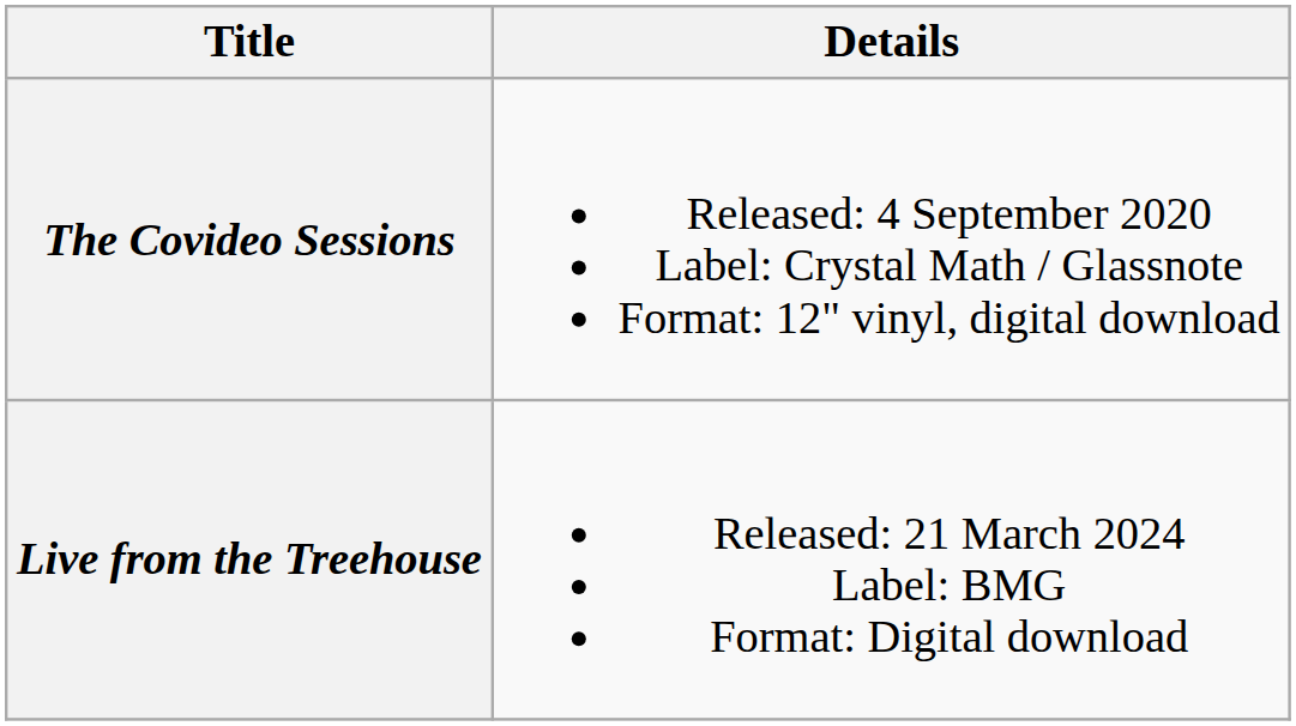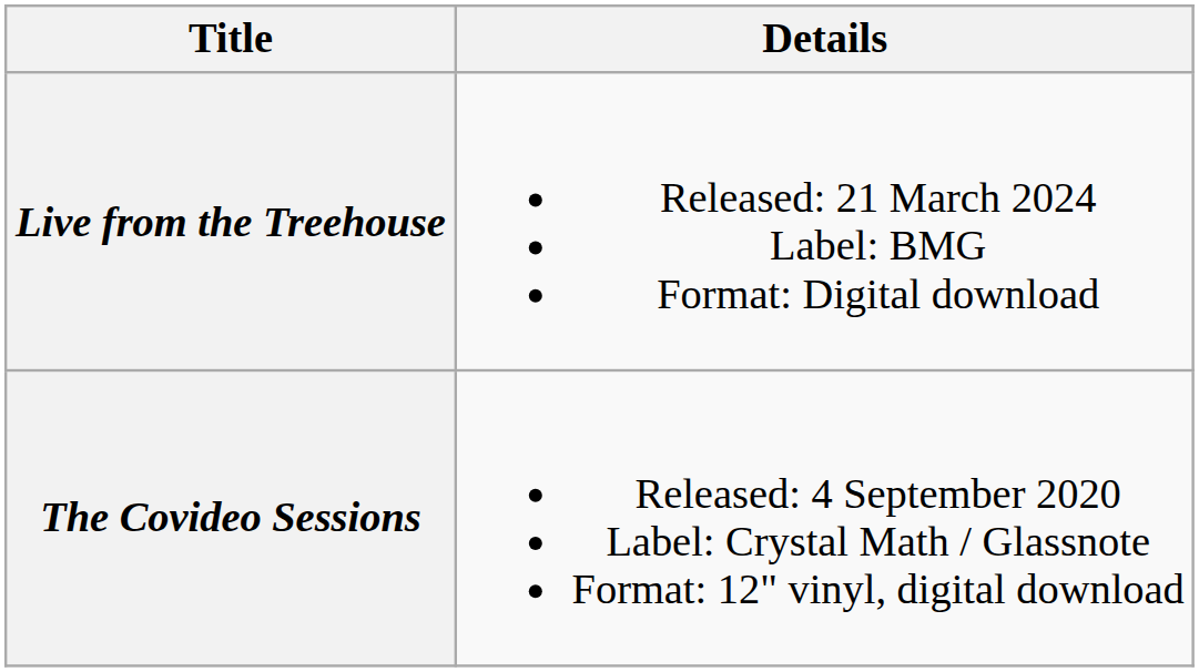rows swapped: The Covideo Sessions <-> Live from the Treehouse
